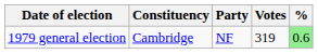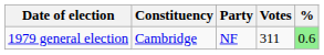1979 general election | Votes: 319 -> 311
